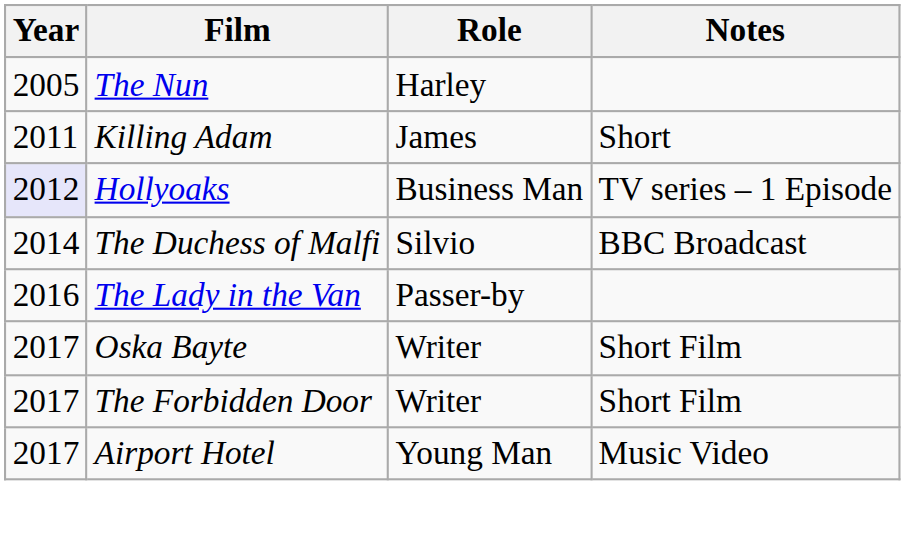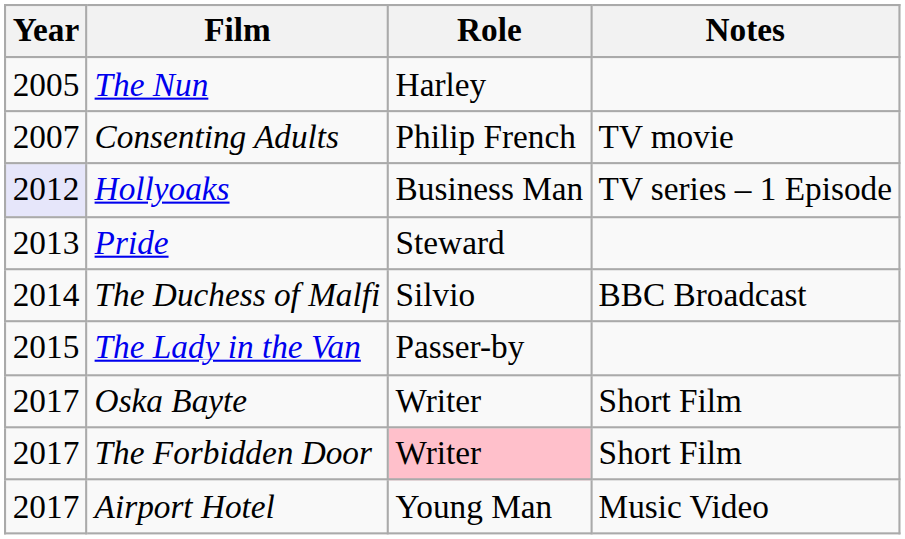+ row: 2007 | Consenting Adults | Philip French | TV movie
- row: 2011 | Killing Adam | James | Short
+ row: 2013 | Pride | Steward
The Lady in the Van | Year: 2016 -> 2015
The Forbidden Door | Role: no background -> pink background
